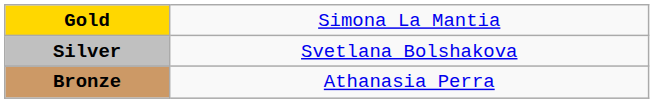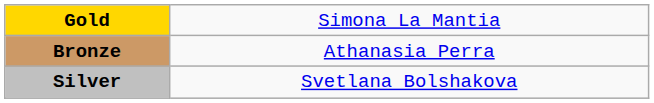rows swapped: Silver <-> Bronze
